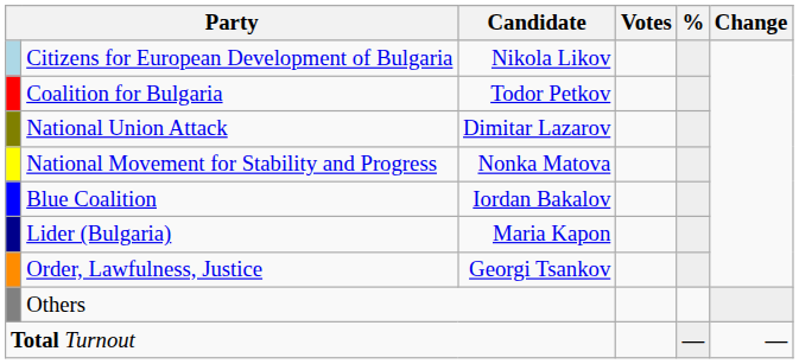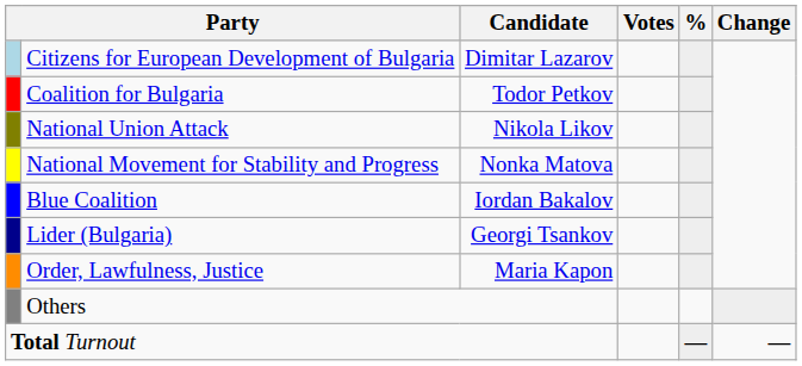Citizens for European Development of Bulgaria | Candidate: Nikola Likov -> Dimitar Lazarov
National Union Attack | Candidate: Dimitar Lazarov -> Nikola Likov
Lider (Bulgaria) | Candidate: Maria Kapon -> Georgi Tsankov
Order, Lawfulness, Justice | Candidate: Georgi Tsankov -> Maria Kapon
